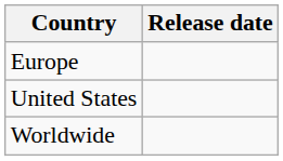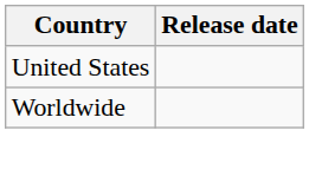- row: Europe
